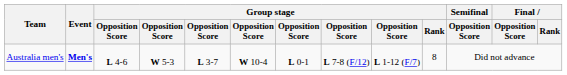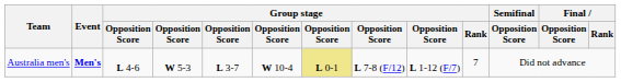Australia men's | column 7: no background -> khaki background
Australia men's | Group stage / Rank: 8 -> 7
